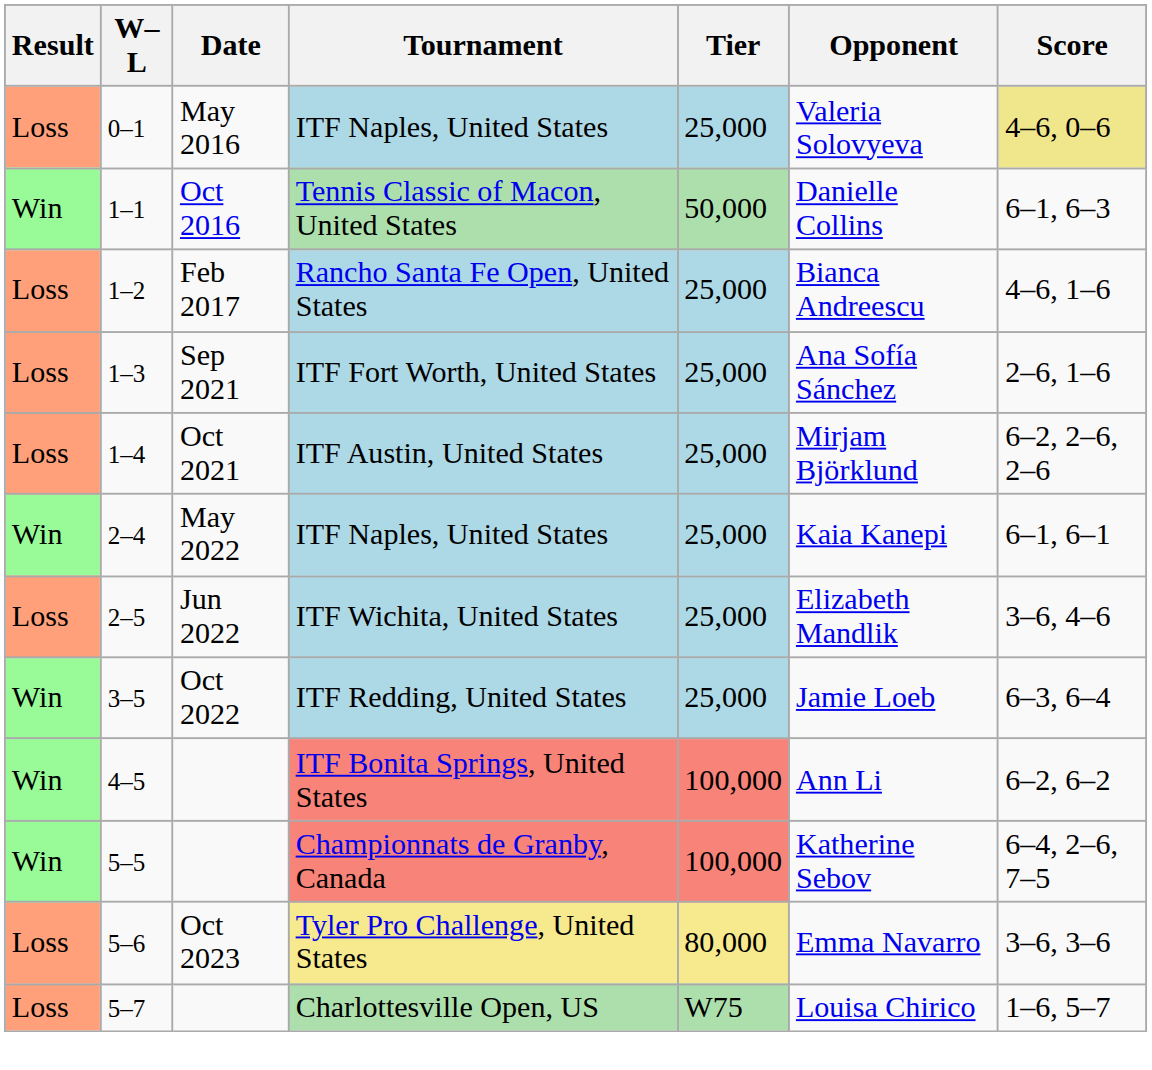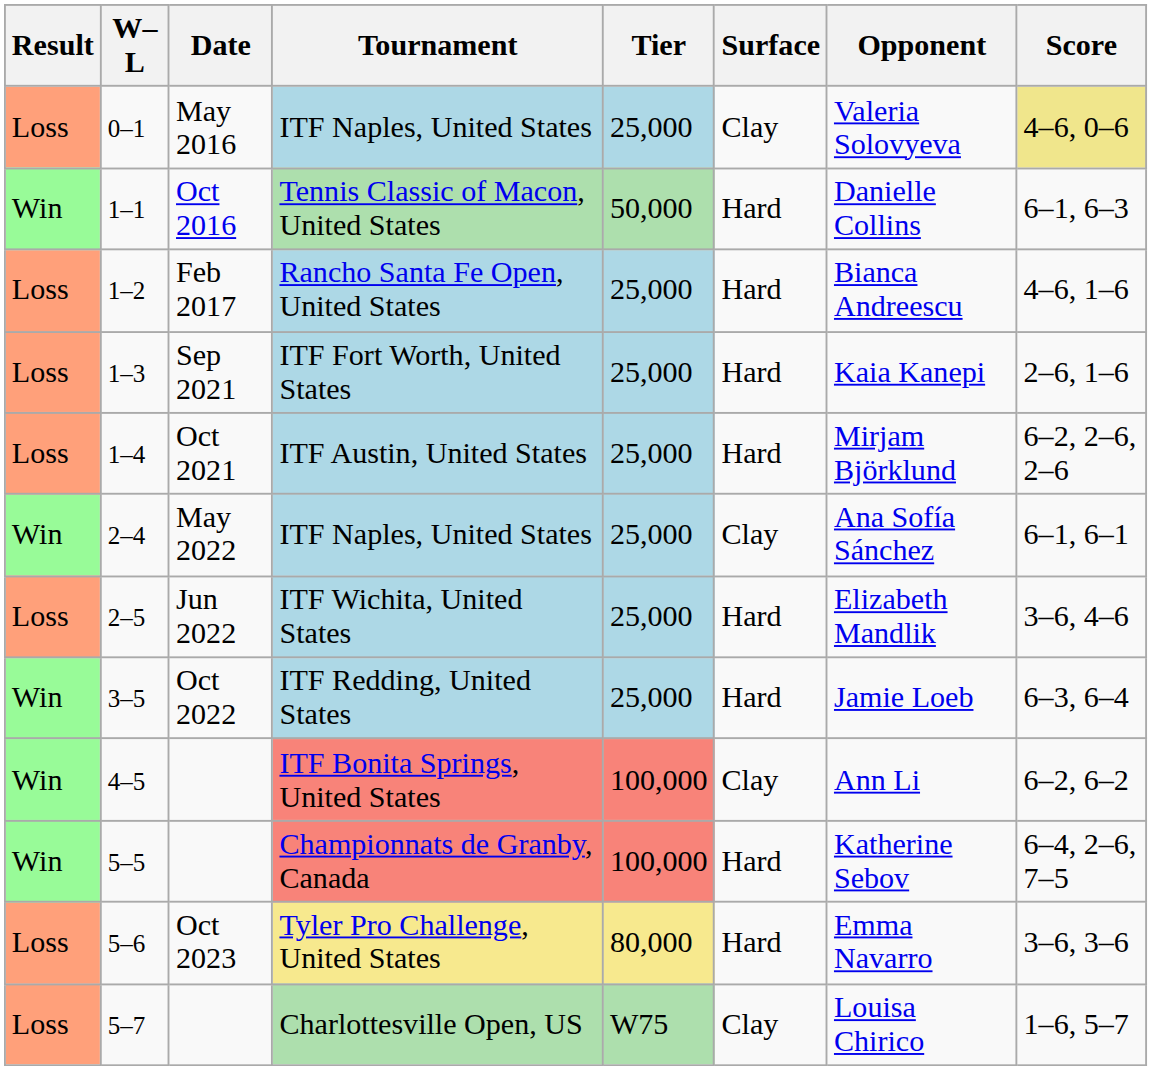+ column: Surface | Clay | Hard | Hard | Hard | Hard | Clay | Hard | Hard | Clay | Hard | Hard | Clay
ITF Fort Worth, United States | Opponent: Ana Sofía Sánchez -> Kaia Kanepi
2–4 / ITF Naples, United States | Opponent: Kaia Kanepi -> Ana Sofía Sánchez
